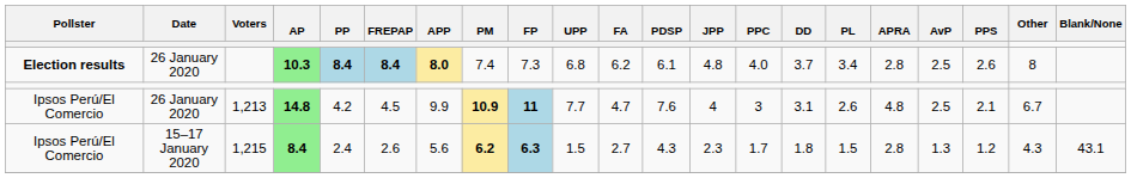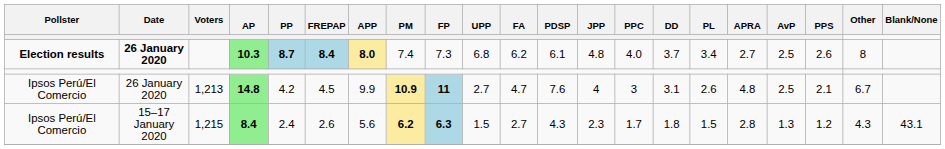10.3 | Date: normal -> bold
10.3 | PP: 8.4 -> 8.7
10.3 | APRA: 2.8 -> 2.7
14.8 | UPP: 7.7 -> 2.7
